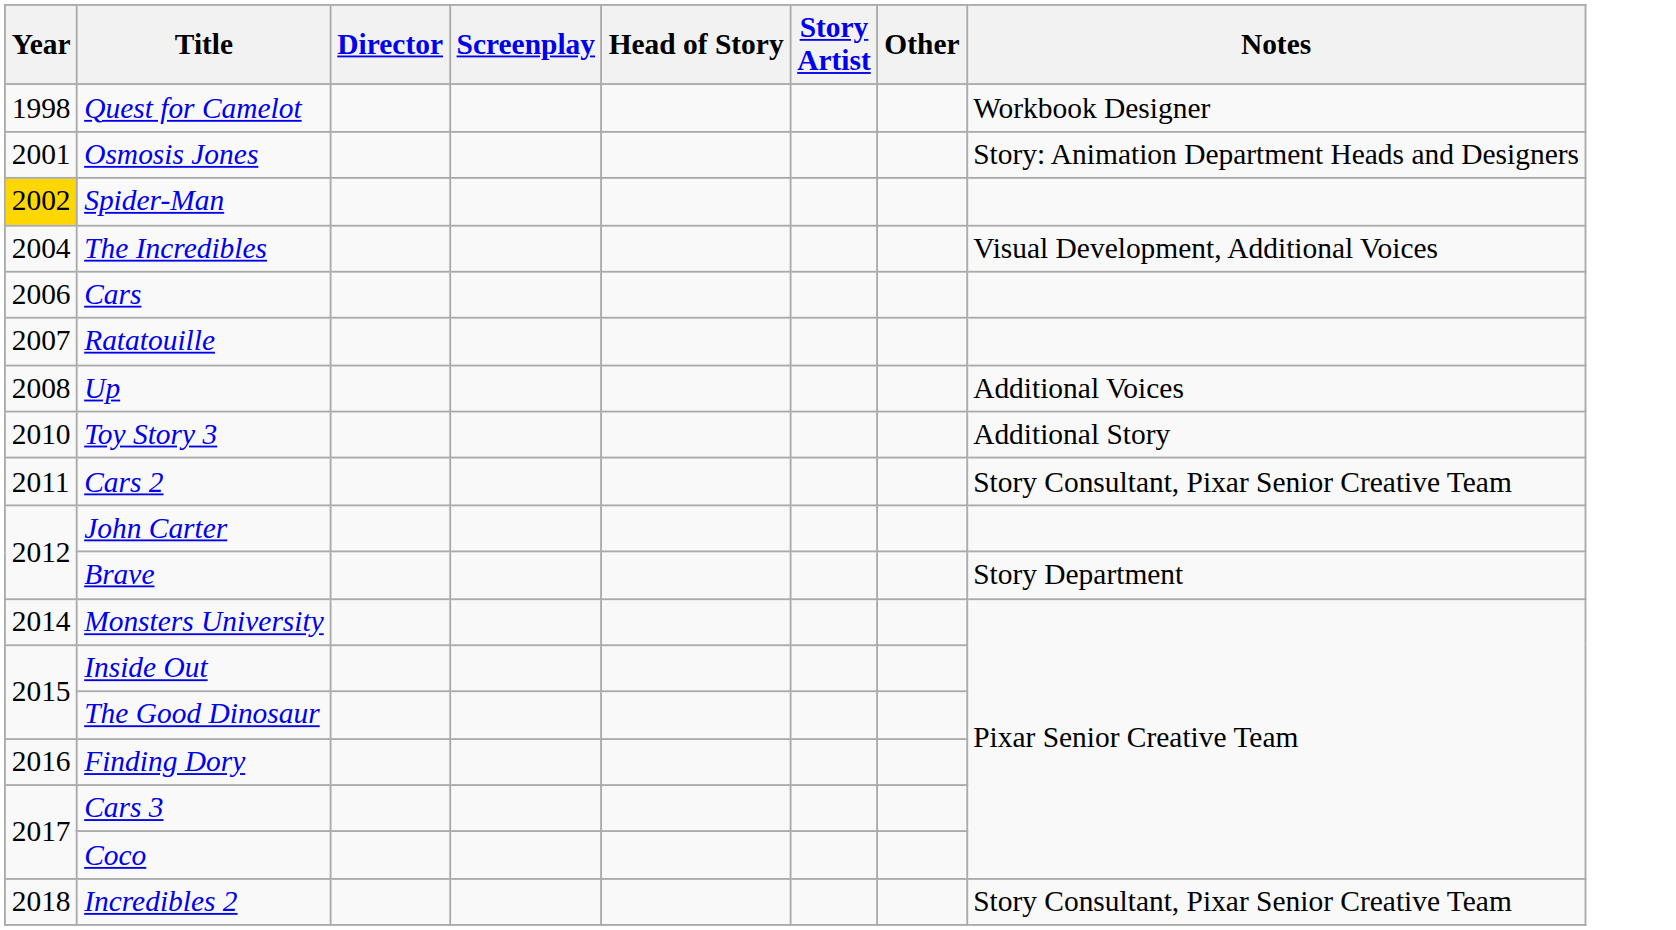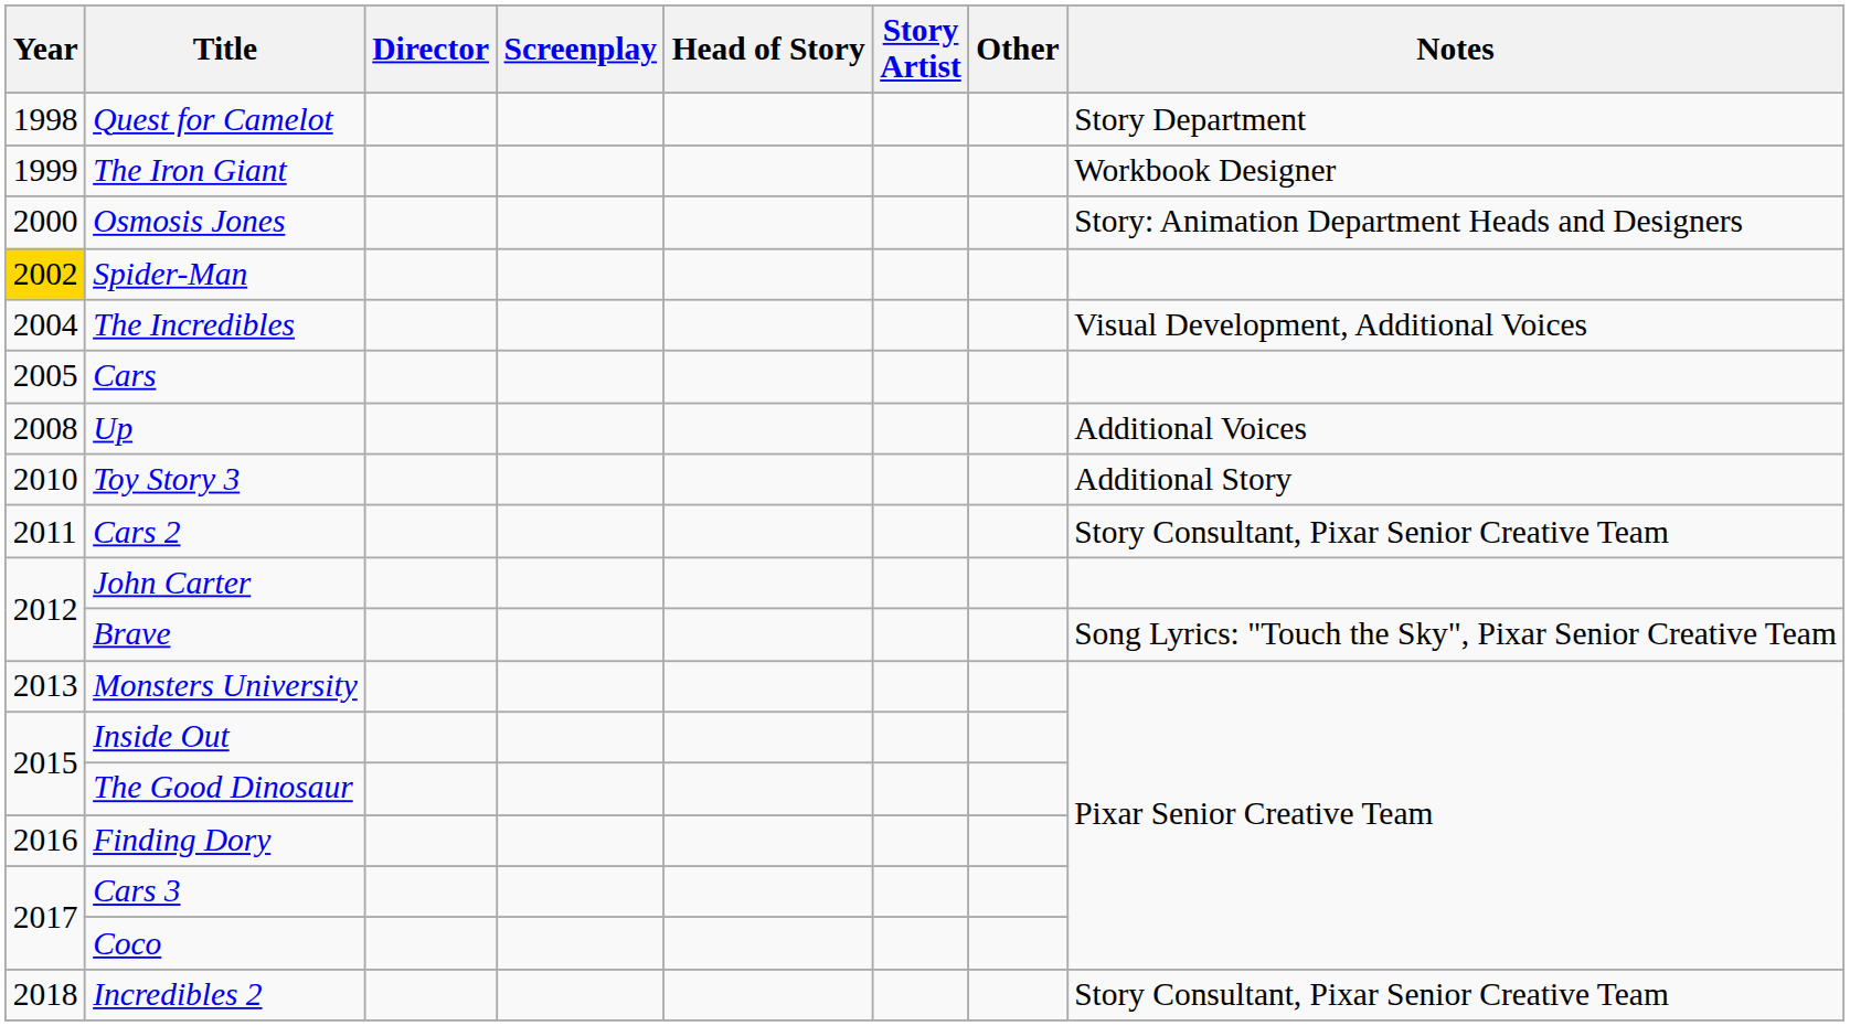Quest for Camelot | Notes: Workbook Designer -> Story Department
+ row: 1999 | The Iron Giant | Workbook Designer
Osmosis Jones | Year: 2001 -> 2000
Cars | Year: 2006 -> 2005
- row: 2007 | Ratatouille
Brave | Notes: Story Department -> Song Lyrics: "Touch the Sky", Pixar Senior Creative Team
Monsters University | Year: 2014 -> 2013
